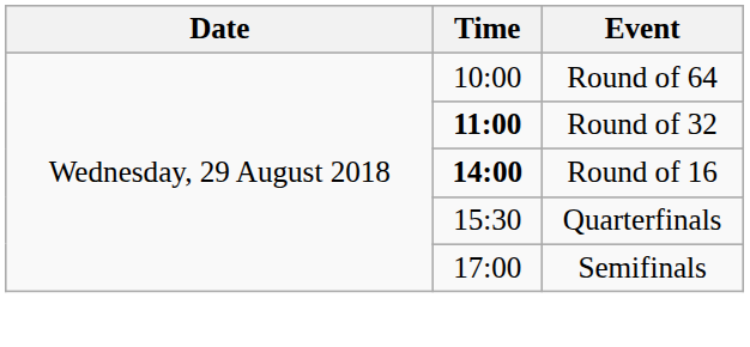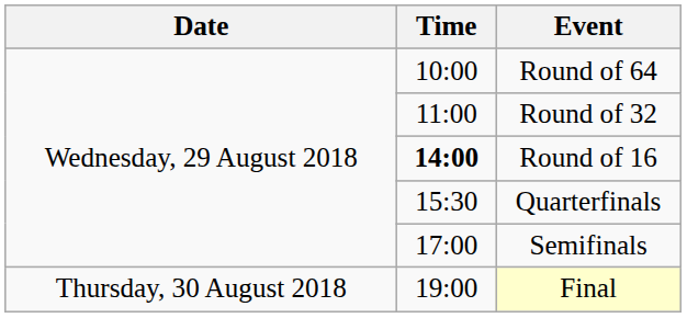Round of 32 | Time: bold -> normal
+ row: Thursday, 30 August 2018 | 19:00 | Final
